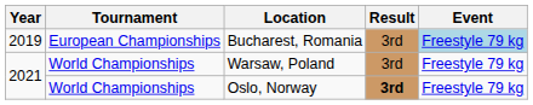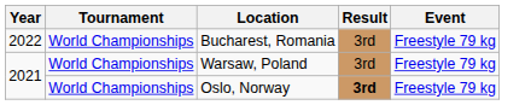Bucharest, Romania | Year: 2019 -> 2022
Bucharest, Romania | Tournament: European Championships -> World Championships
Bucharest, Romania | Event: lightblue background -> no background
